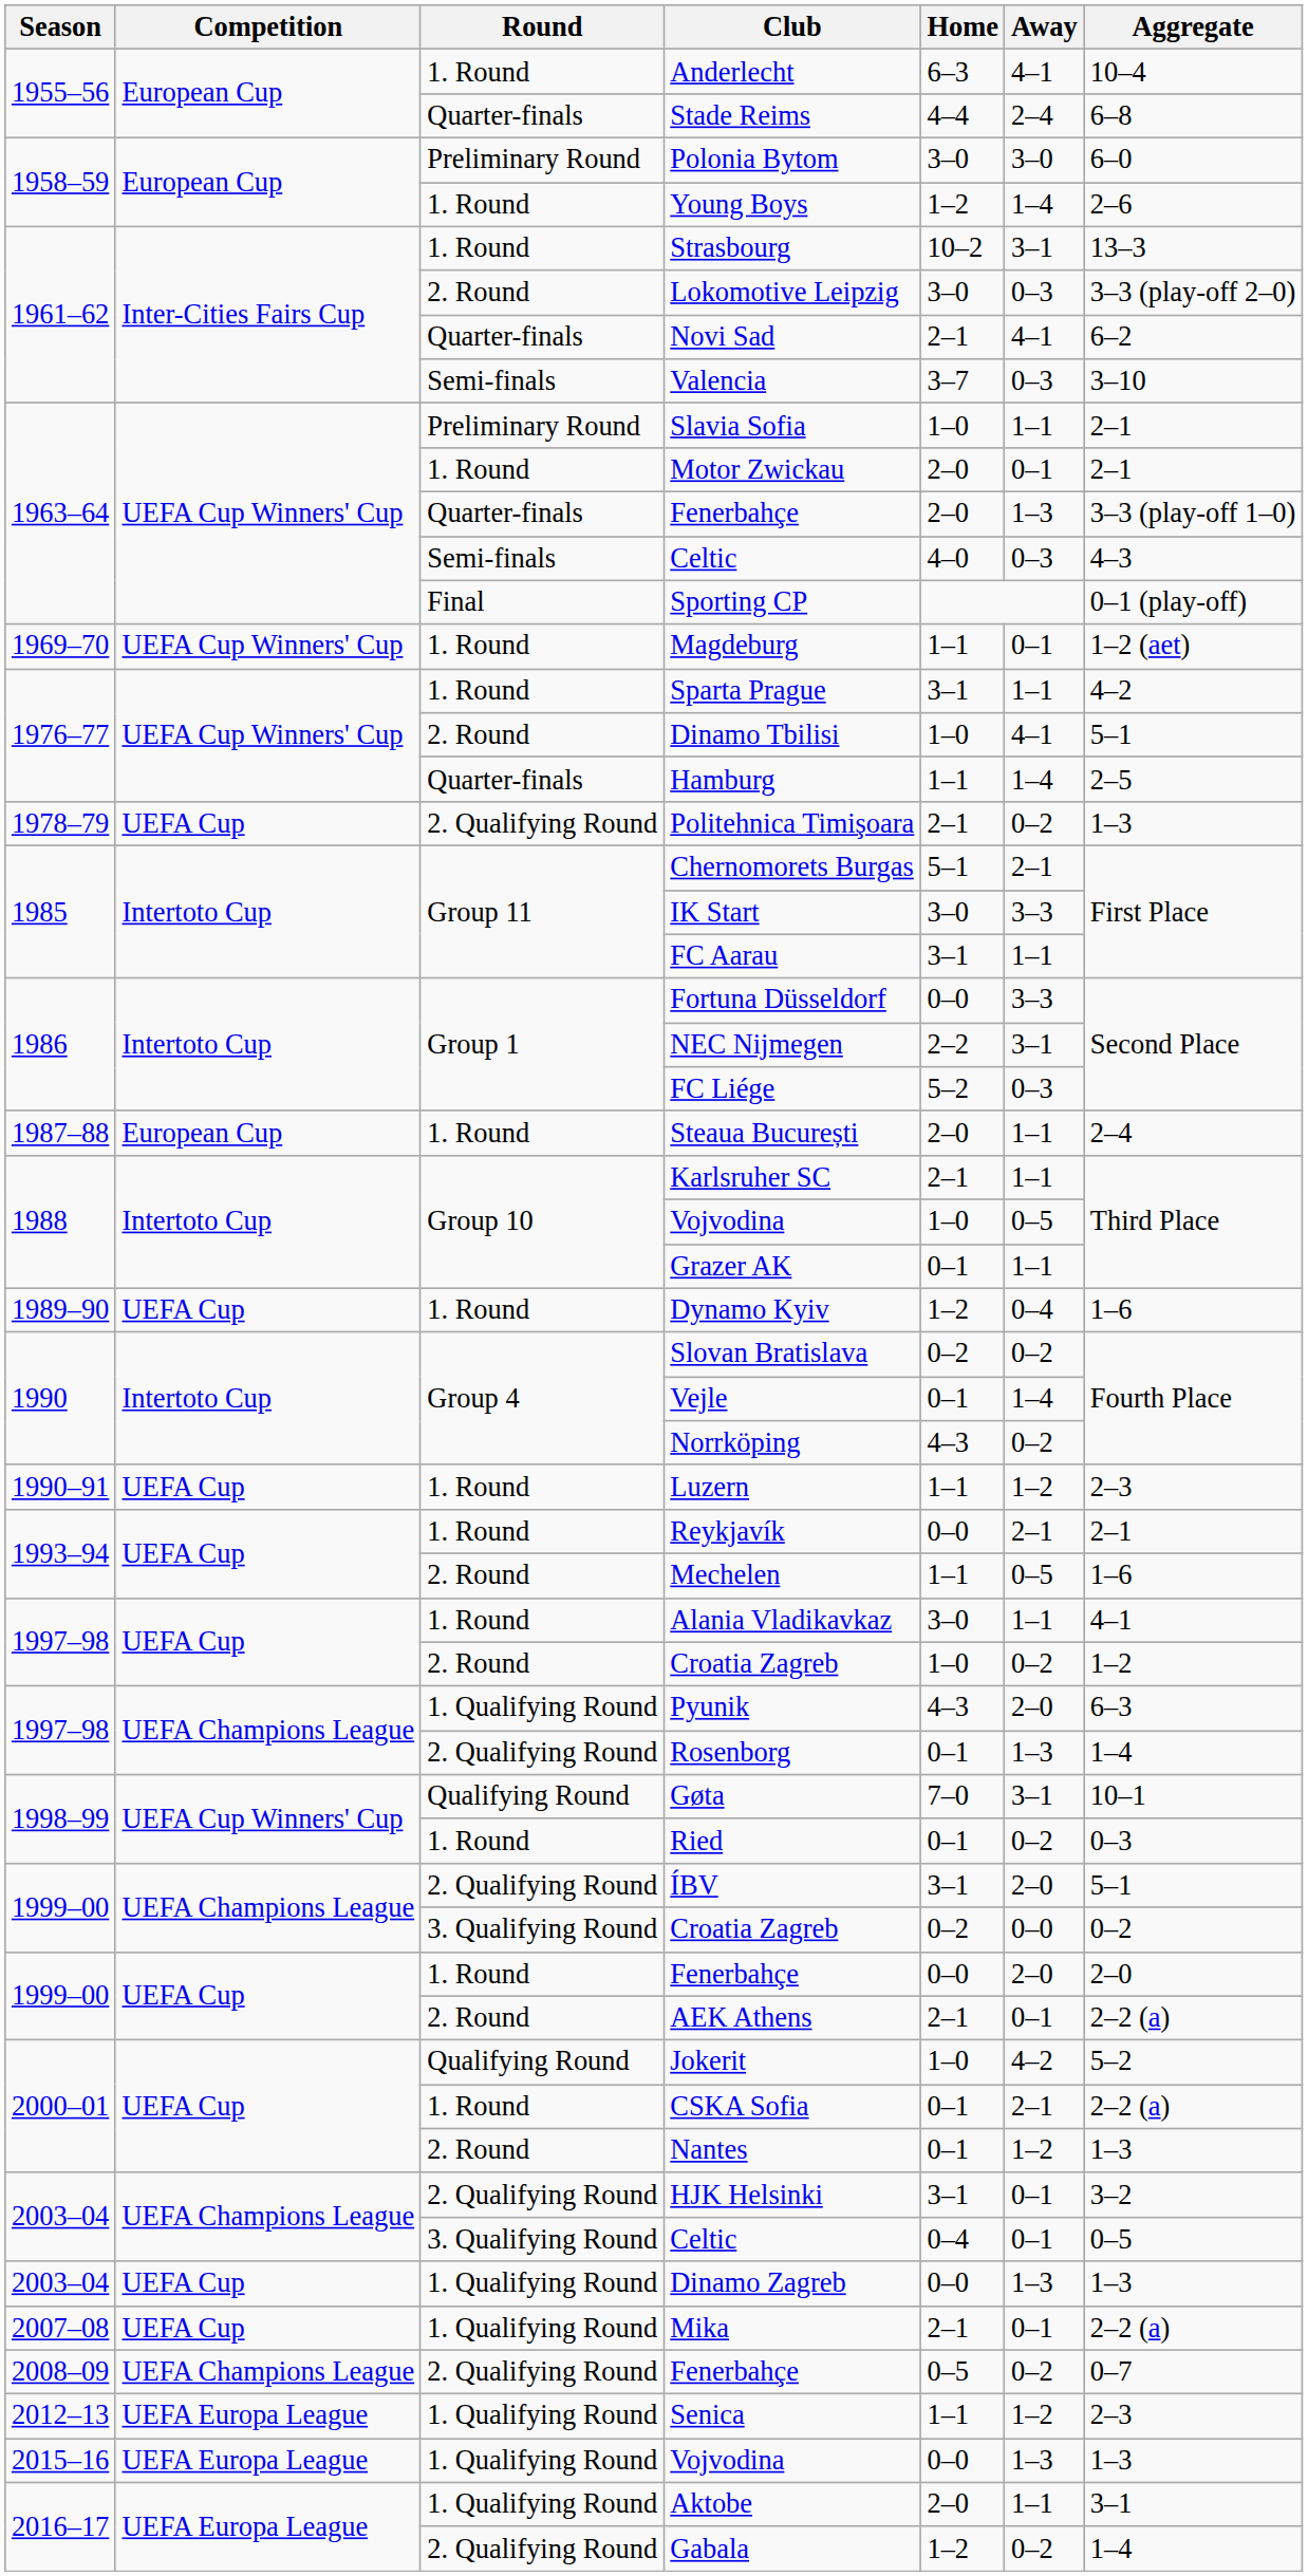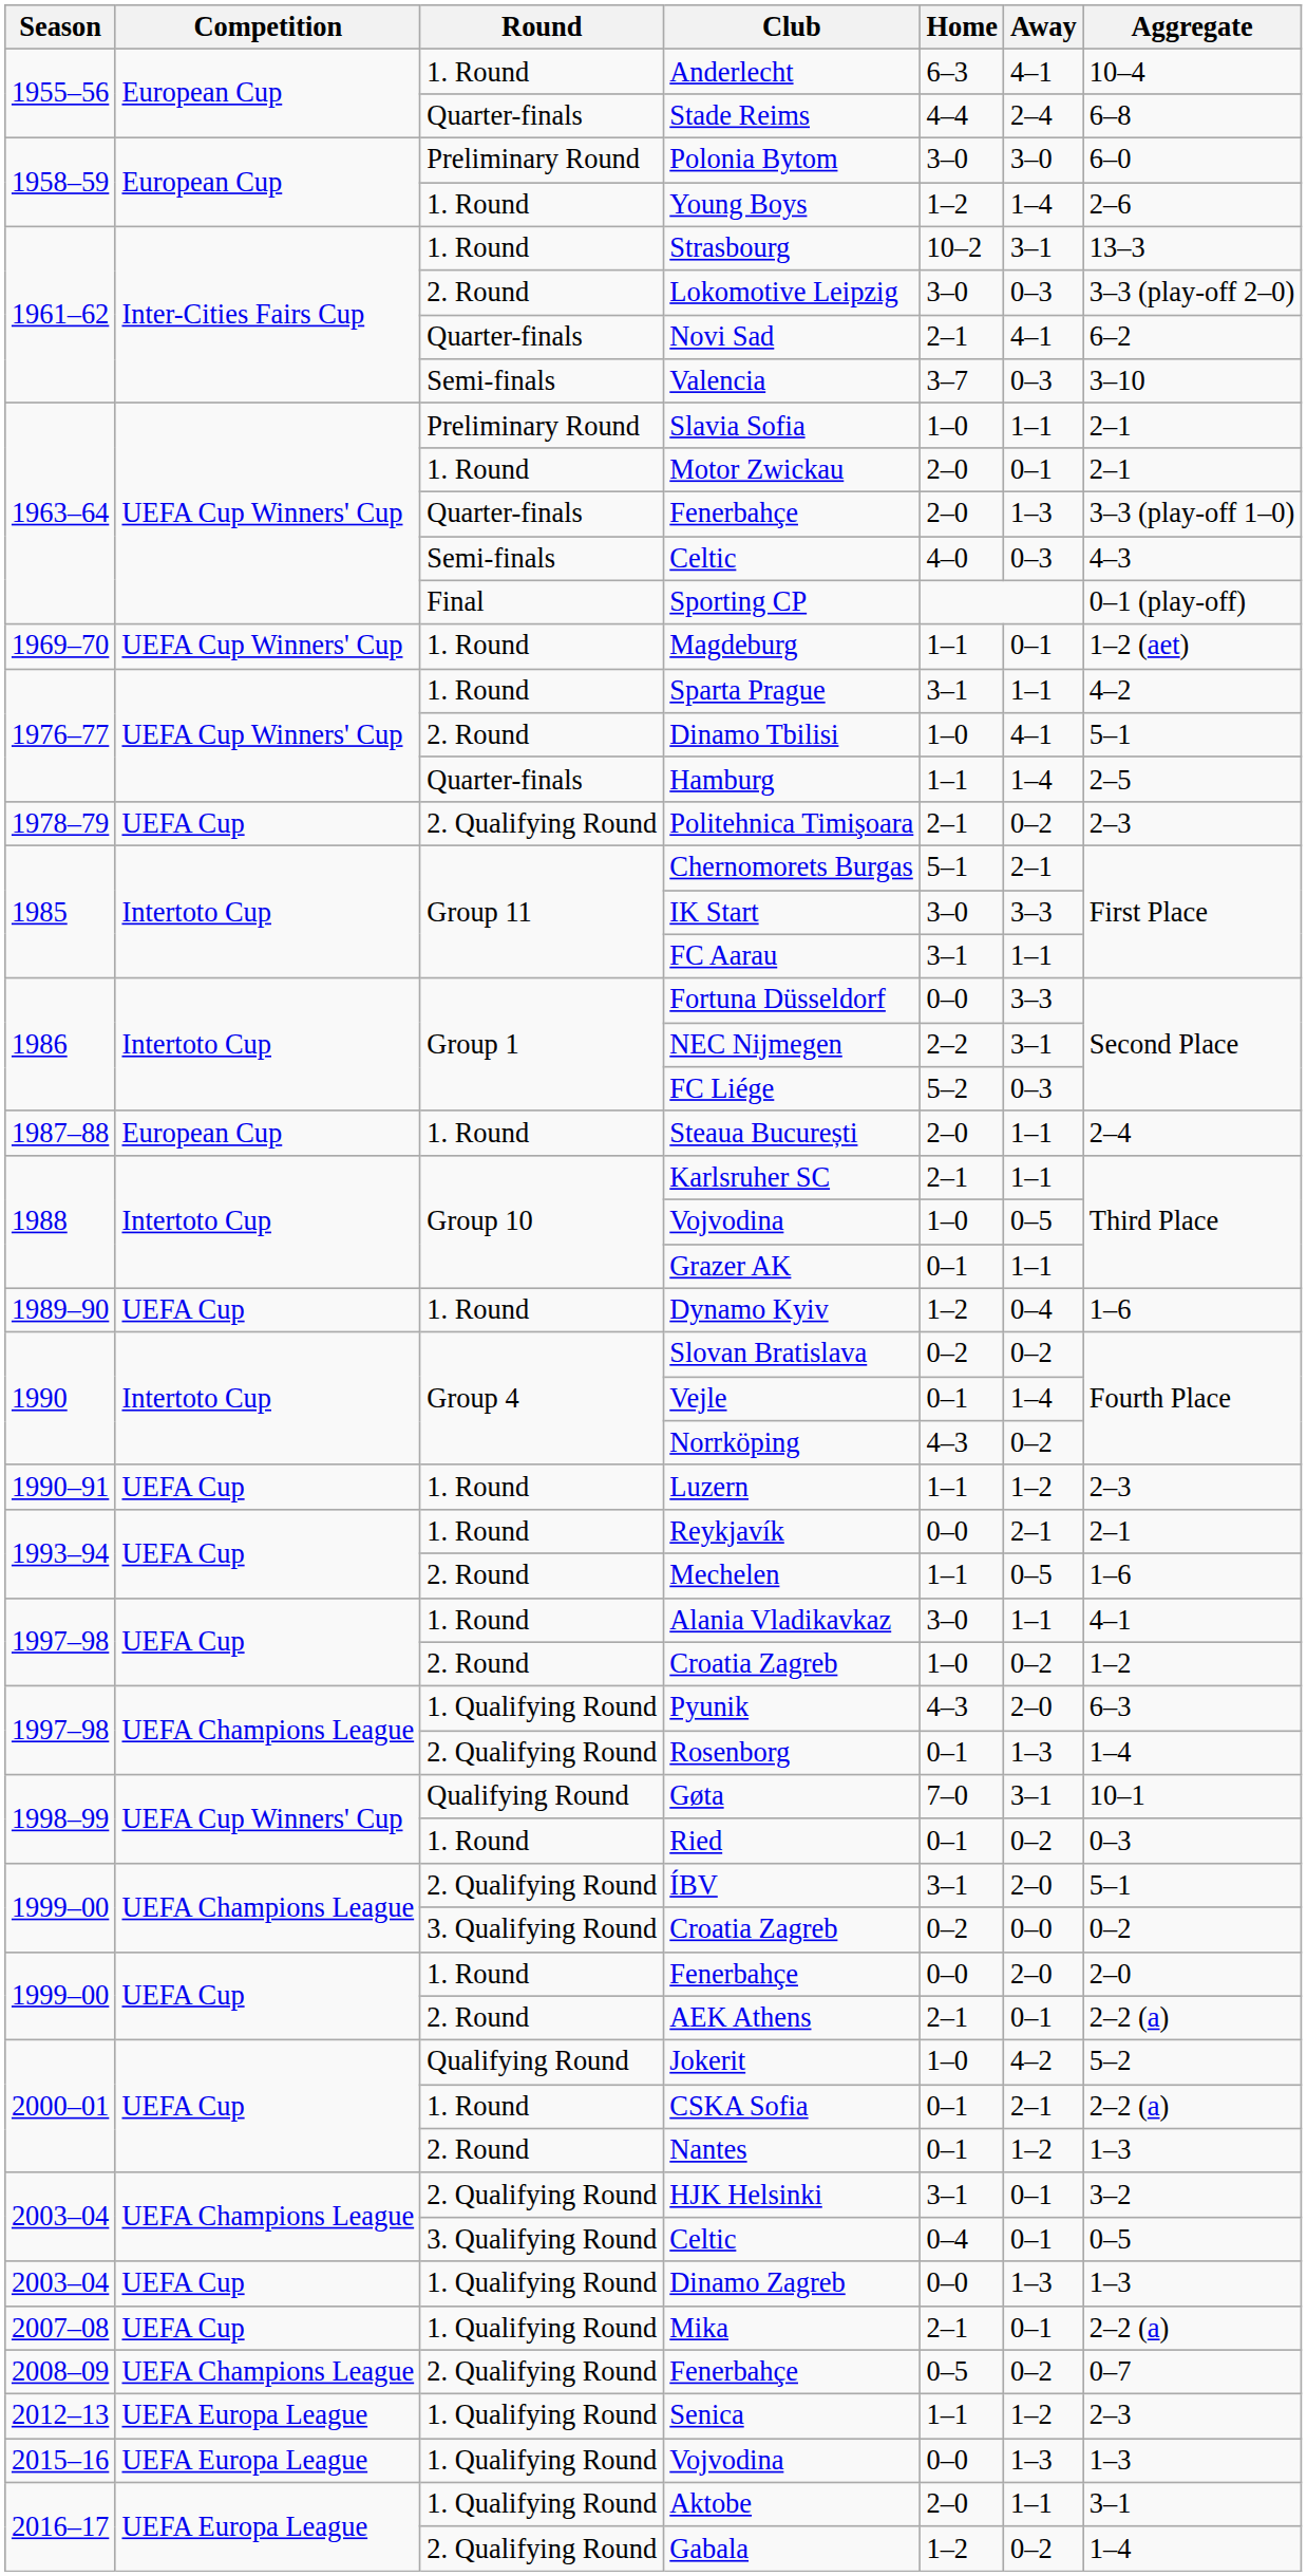Politehnica Timişoara | Aggregate: 1–3 -> 2–3
